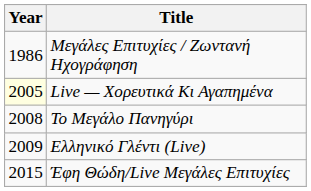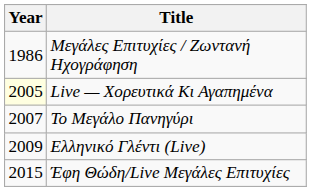Το Μεγάλο Πανηγύρι | Year: 2008 -> 2007
